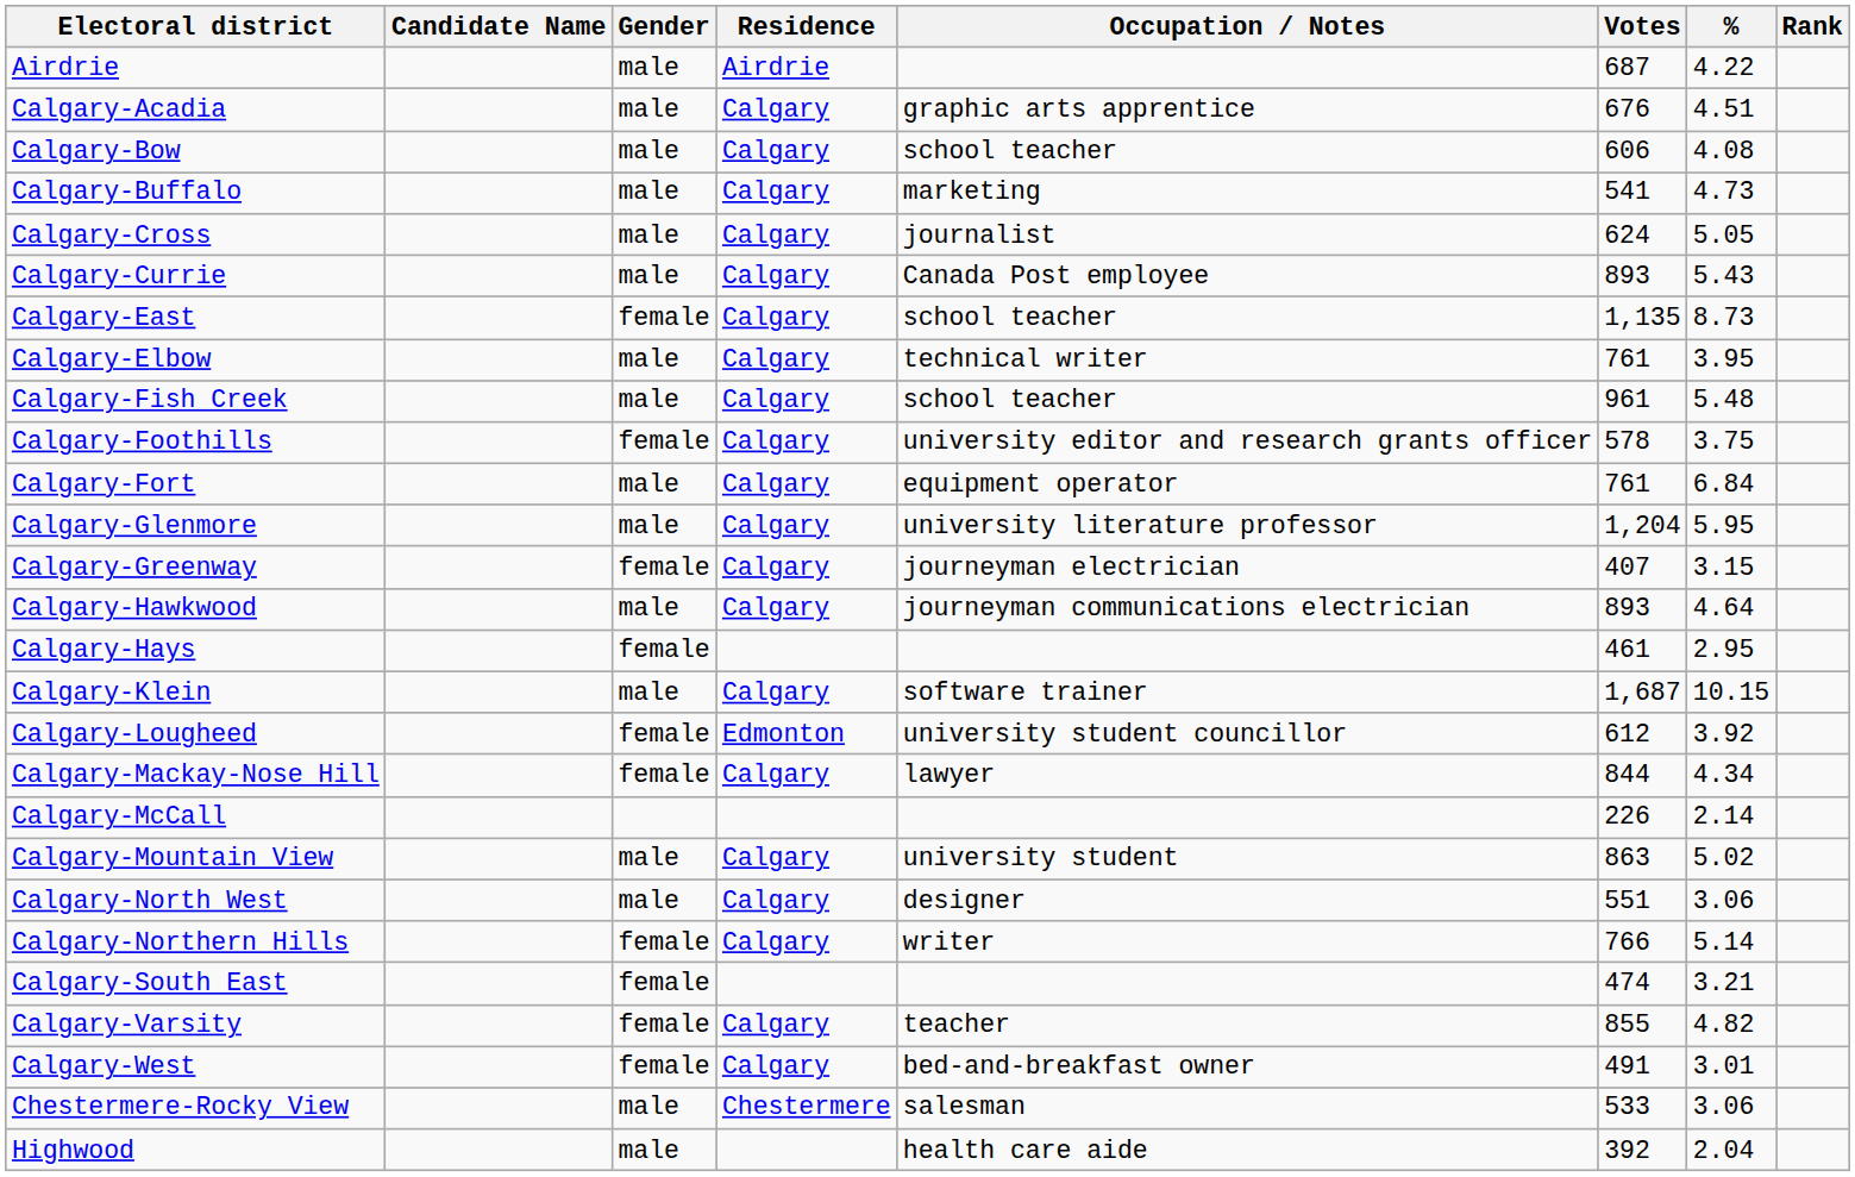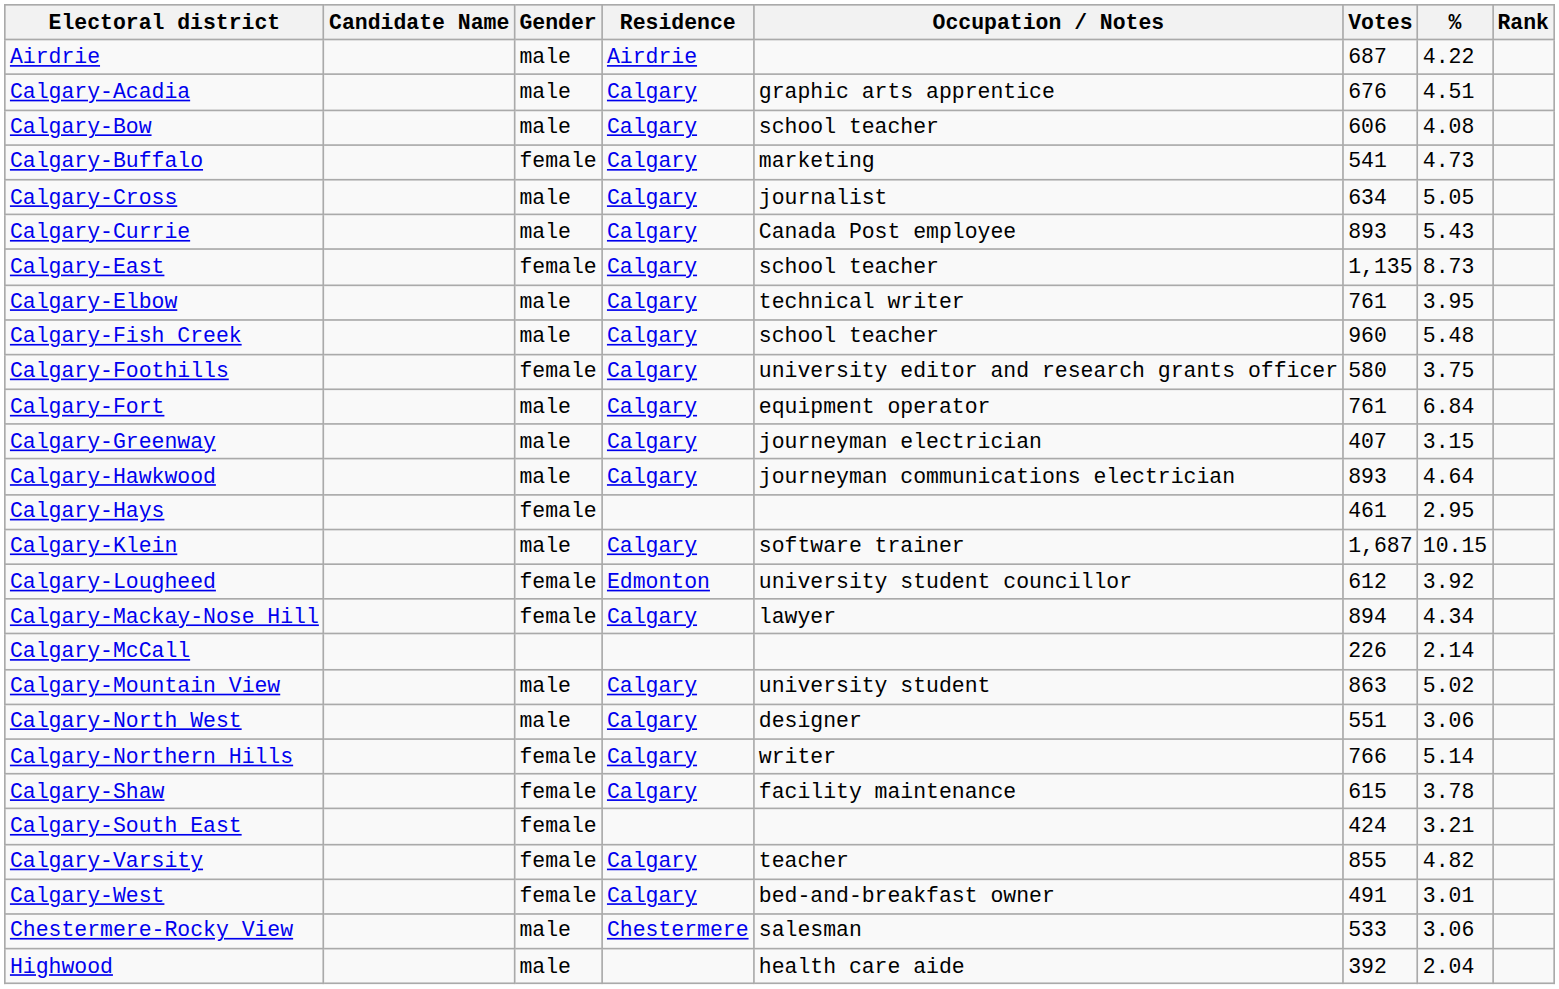Calgary-Buffalo | Gender: male -> female
Calgary-Cross | Votes: 624 -> 634
Calgary-Fish Creek | Votes: 961 -> 960
Calgary-Foothills | Votes: 578 -> 580
- row: Calgary-Glenmore | male | Calgary | university literature professor | 1,204 | 5.95
Calgary-Greenway | Gender: female -> male
Calgary-Mackay-Nose Hill | Votes: 844 -> 894
+ row: Calgary-Shaw | female | Calgary | facility maintenance | 615 | 3.78
Calgary-South East | Votes: 474 -> 424
